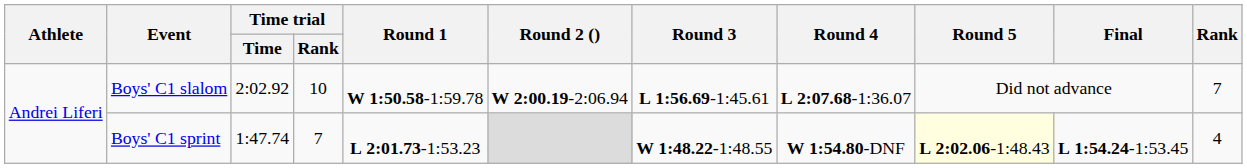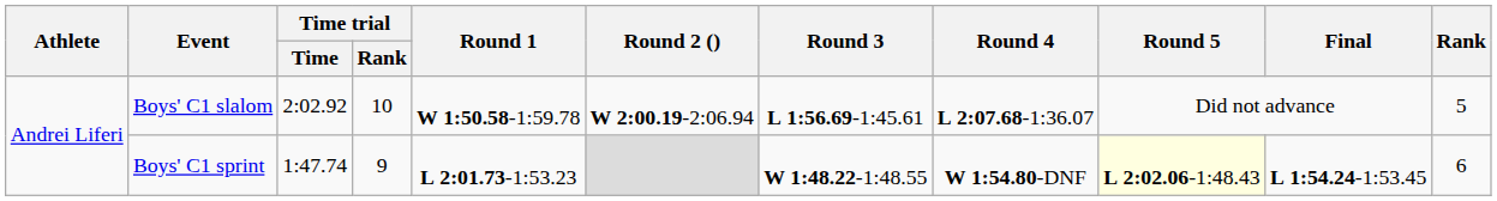Boys' C1 slalom | Rank: 7 -> 5
Boys' C1 sprint | Time trial / Rank: 7 -> 9
Boys' C1 sprint | Rank: 4 -> 6
